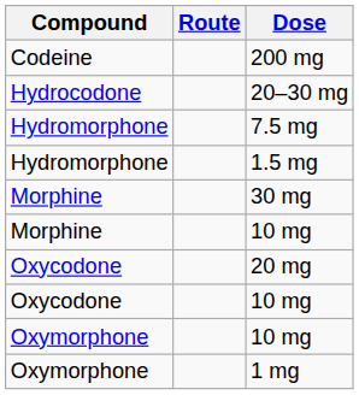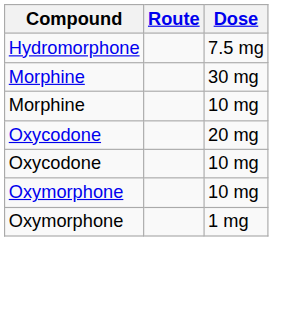- row: Codeine | 200 mg
- row: Hydrocodone | 20–30 mg
- row: Hydromorphone | 1.5 mg
